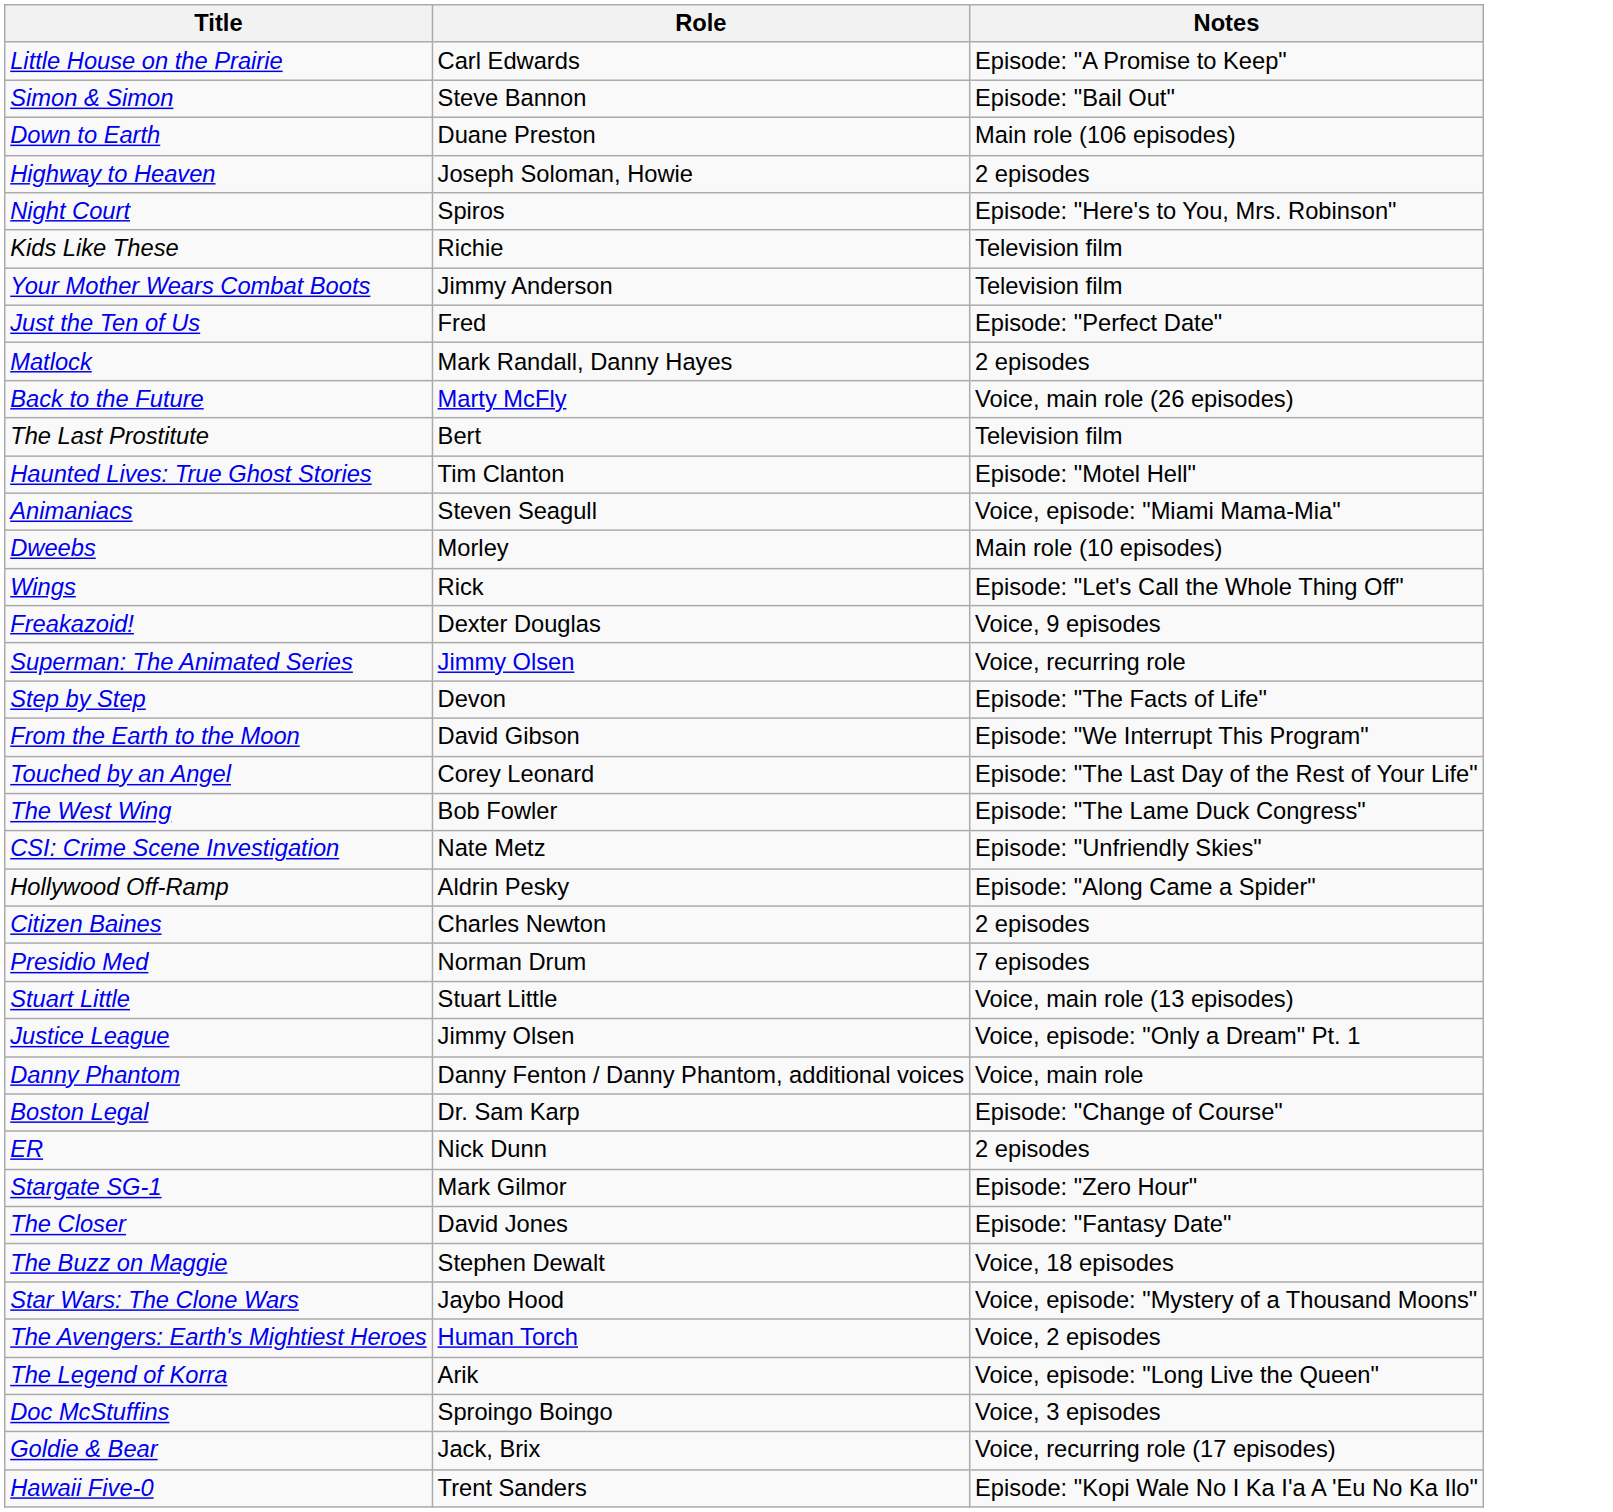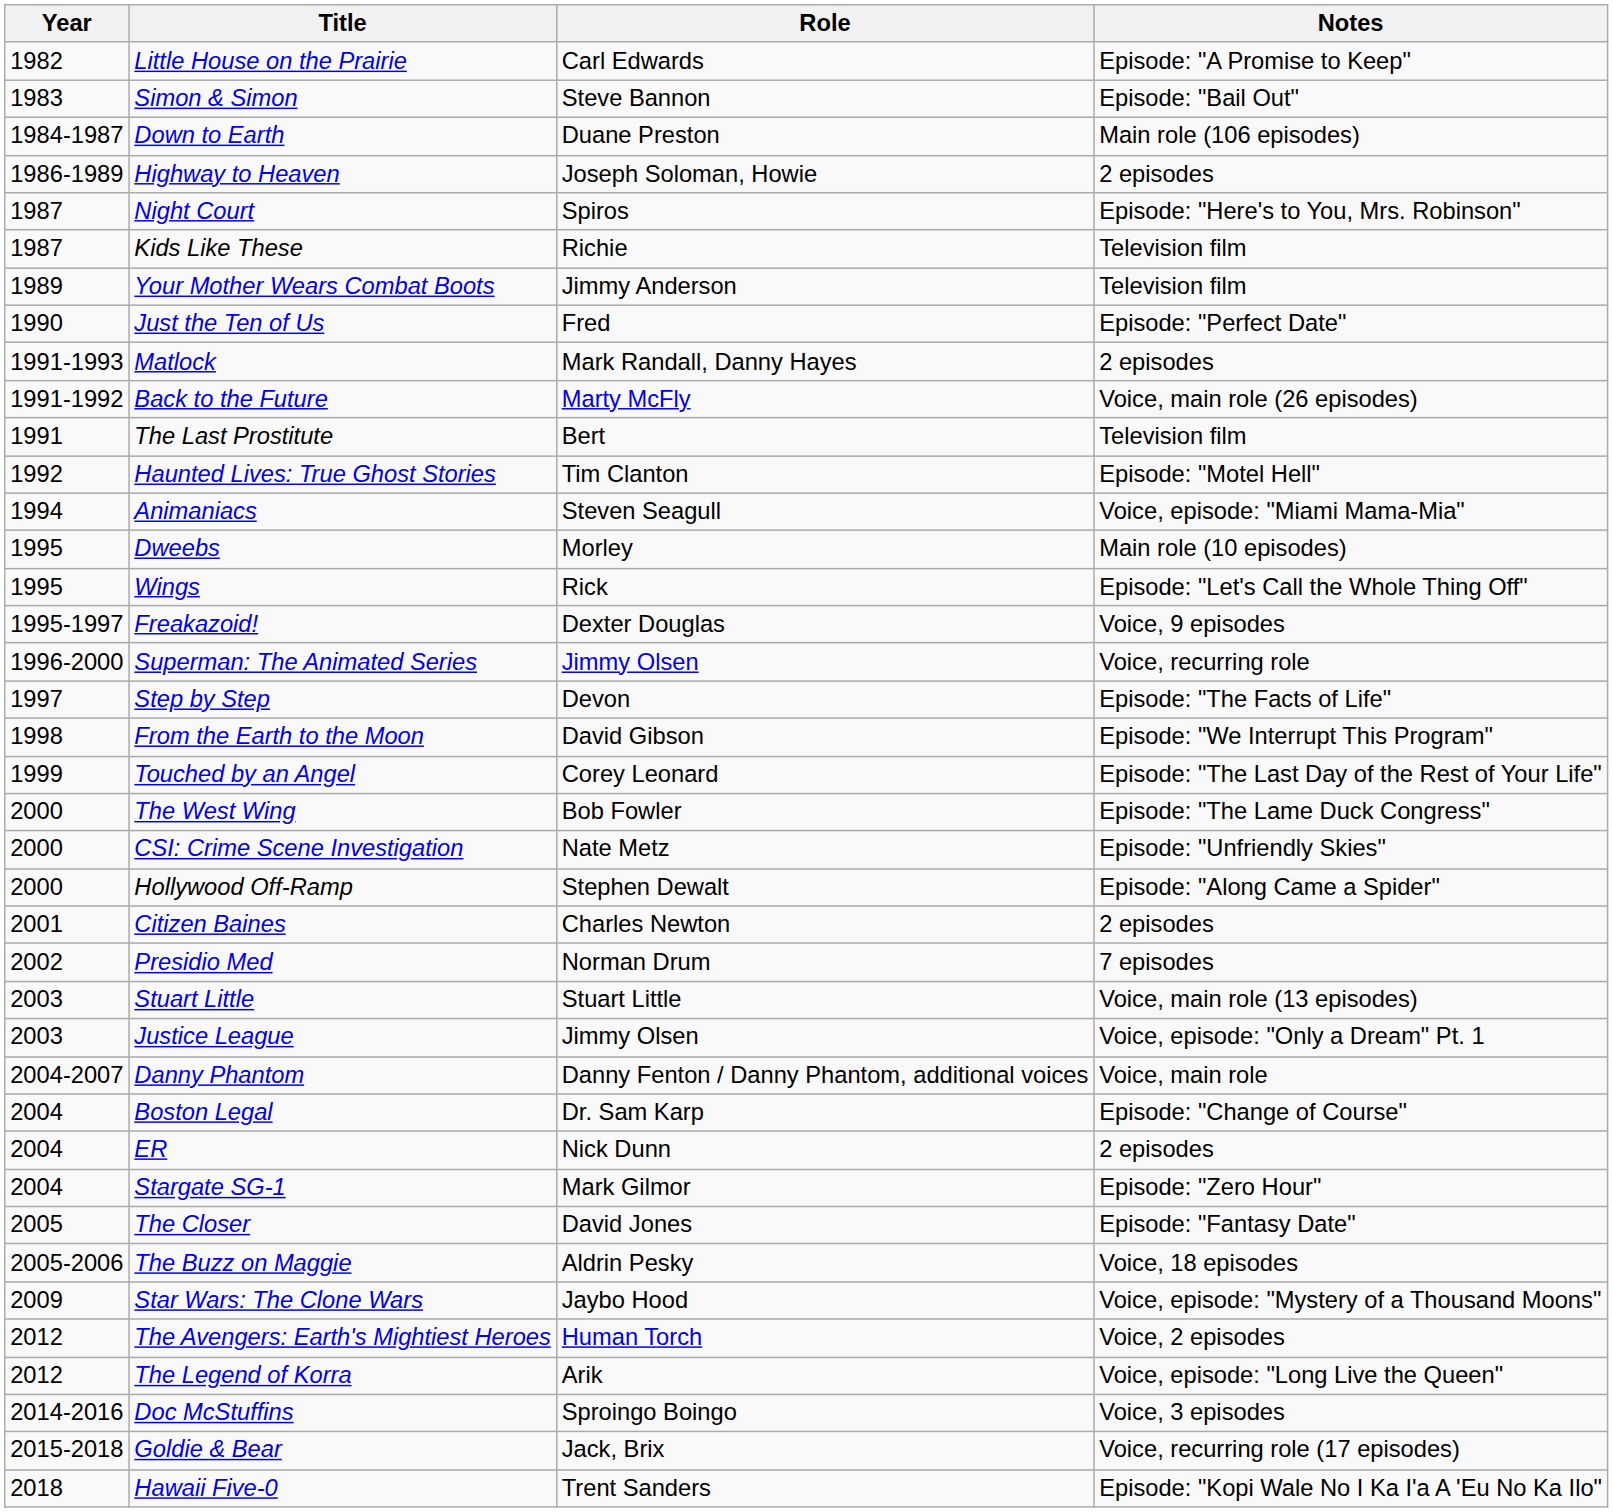+ column: Year | 1982 | 1983 | 1984-1987 | 1986-1989 | 1987 | 1987 | 1989 | 1990 | 1991-1993 | 1991-1992 | 1991 | 1992 | 1994 | 1995 | 1995 | 1995-1997 | 1996-2000 | 1997 | 1998 | 1999 | 2000 | 2000 | 2000 | 2001 | 2002 | 2003 | 2003 | 2004-2007 | 2004 | 2004 | 2004 | 2005 | 2005-2006 | 2009 | 2012 | 2012 | 2014-2016 | 2015-2018 | 2018
Hollywood Off-Ramp | Role: Aldrin Pesky -> Stephen Dewalt
The Buzz on Maggie | Role: Stephen Dewalt -> Aldrin Pesky
